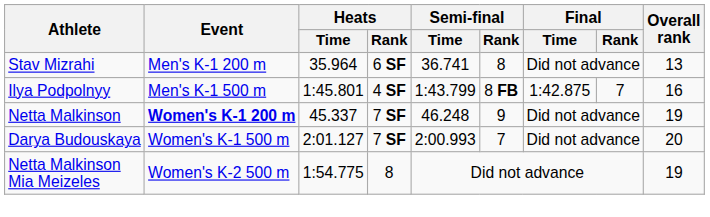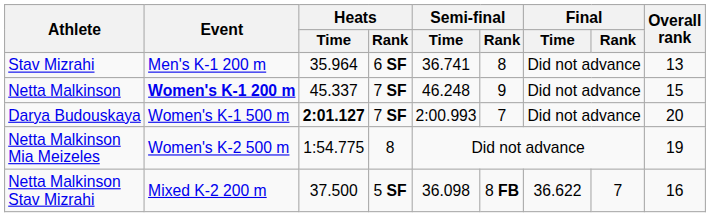- row: Ilya Podpolnyy | Men's K-1 500 m | 1:45.801 | 4 SF | 1:43.799 | 8 FB | 1:42.875 | 7 | 16
Netta Malkinson | Overall rank: 19 -> 15
Darya Budouskaya | Heats / Time: normal -> bold
+ row: Netta Malkinson Stav Mizrahi | Mixed K-2 200 m | 37.500 | 5 SF | 36.098 | 8 FB | 36.622 | 7 | 16
